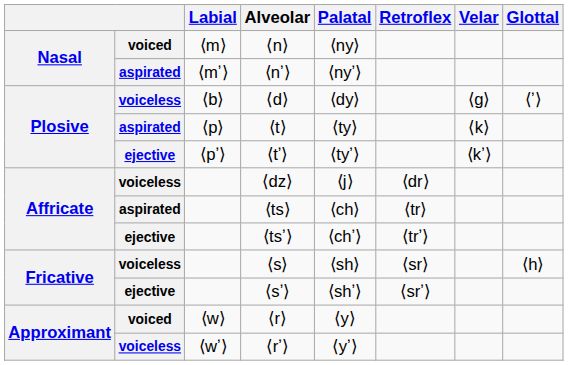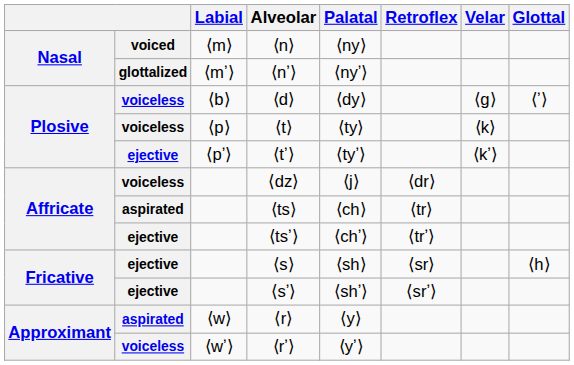⟨nʼ⟩ | column 2: aspirated -> glottalized
⟨t⟩ | column 2: aspirated -> voiceless
⟨s⟩ | column 2: voiceless -> ejective
⟨r⟩ | column 2: voiced -> aspirated
